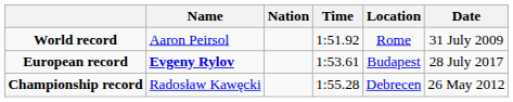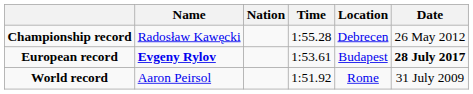rows swapped: World record <-> Championship record
European record | Date: normal -> bold
